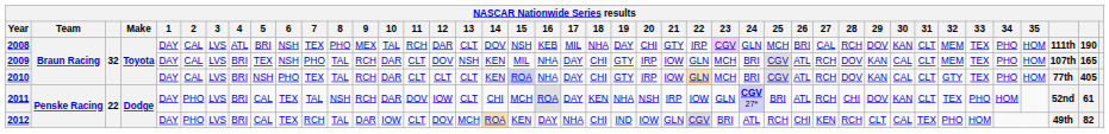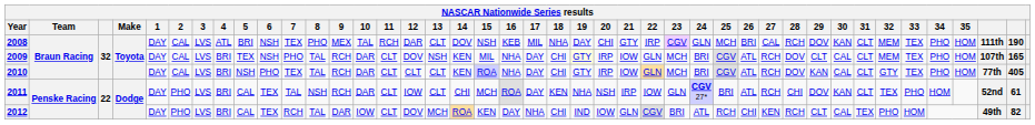2009 | 29: KAN -> CLT
2011 | 11: DOV -> CLT
